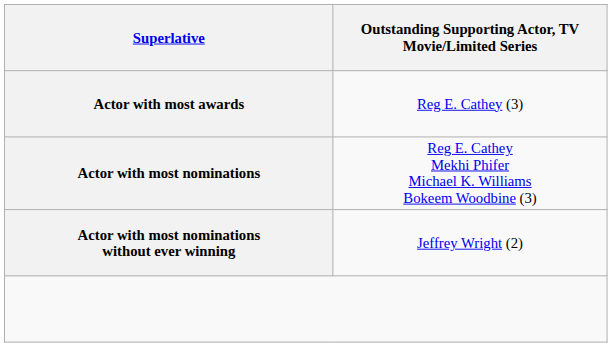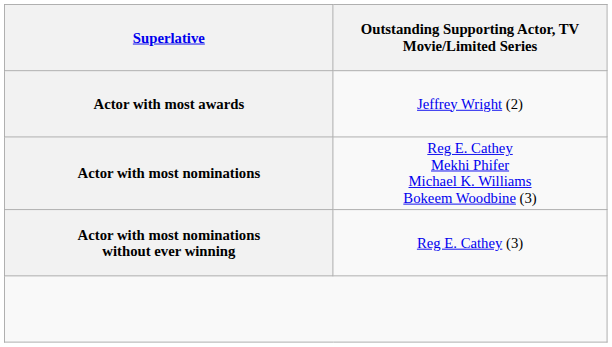Actor with most awards | column 2: Reg E. Cathey (3) -> Jeffrey Wright (2)
Actor with most nominations without ever winning | column 2: Jeffrey Wright (2) -> Reg E. Cathey (3)
